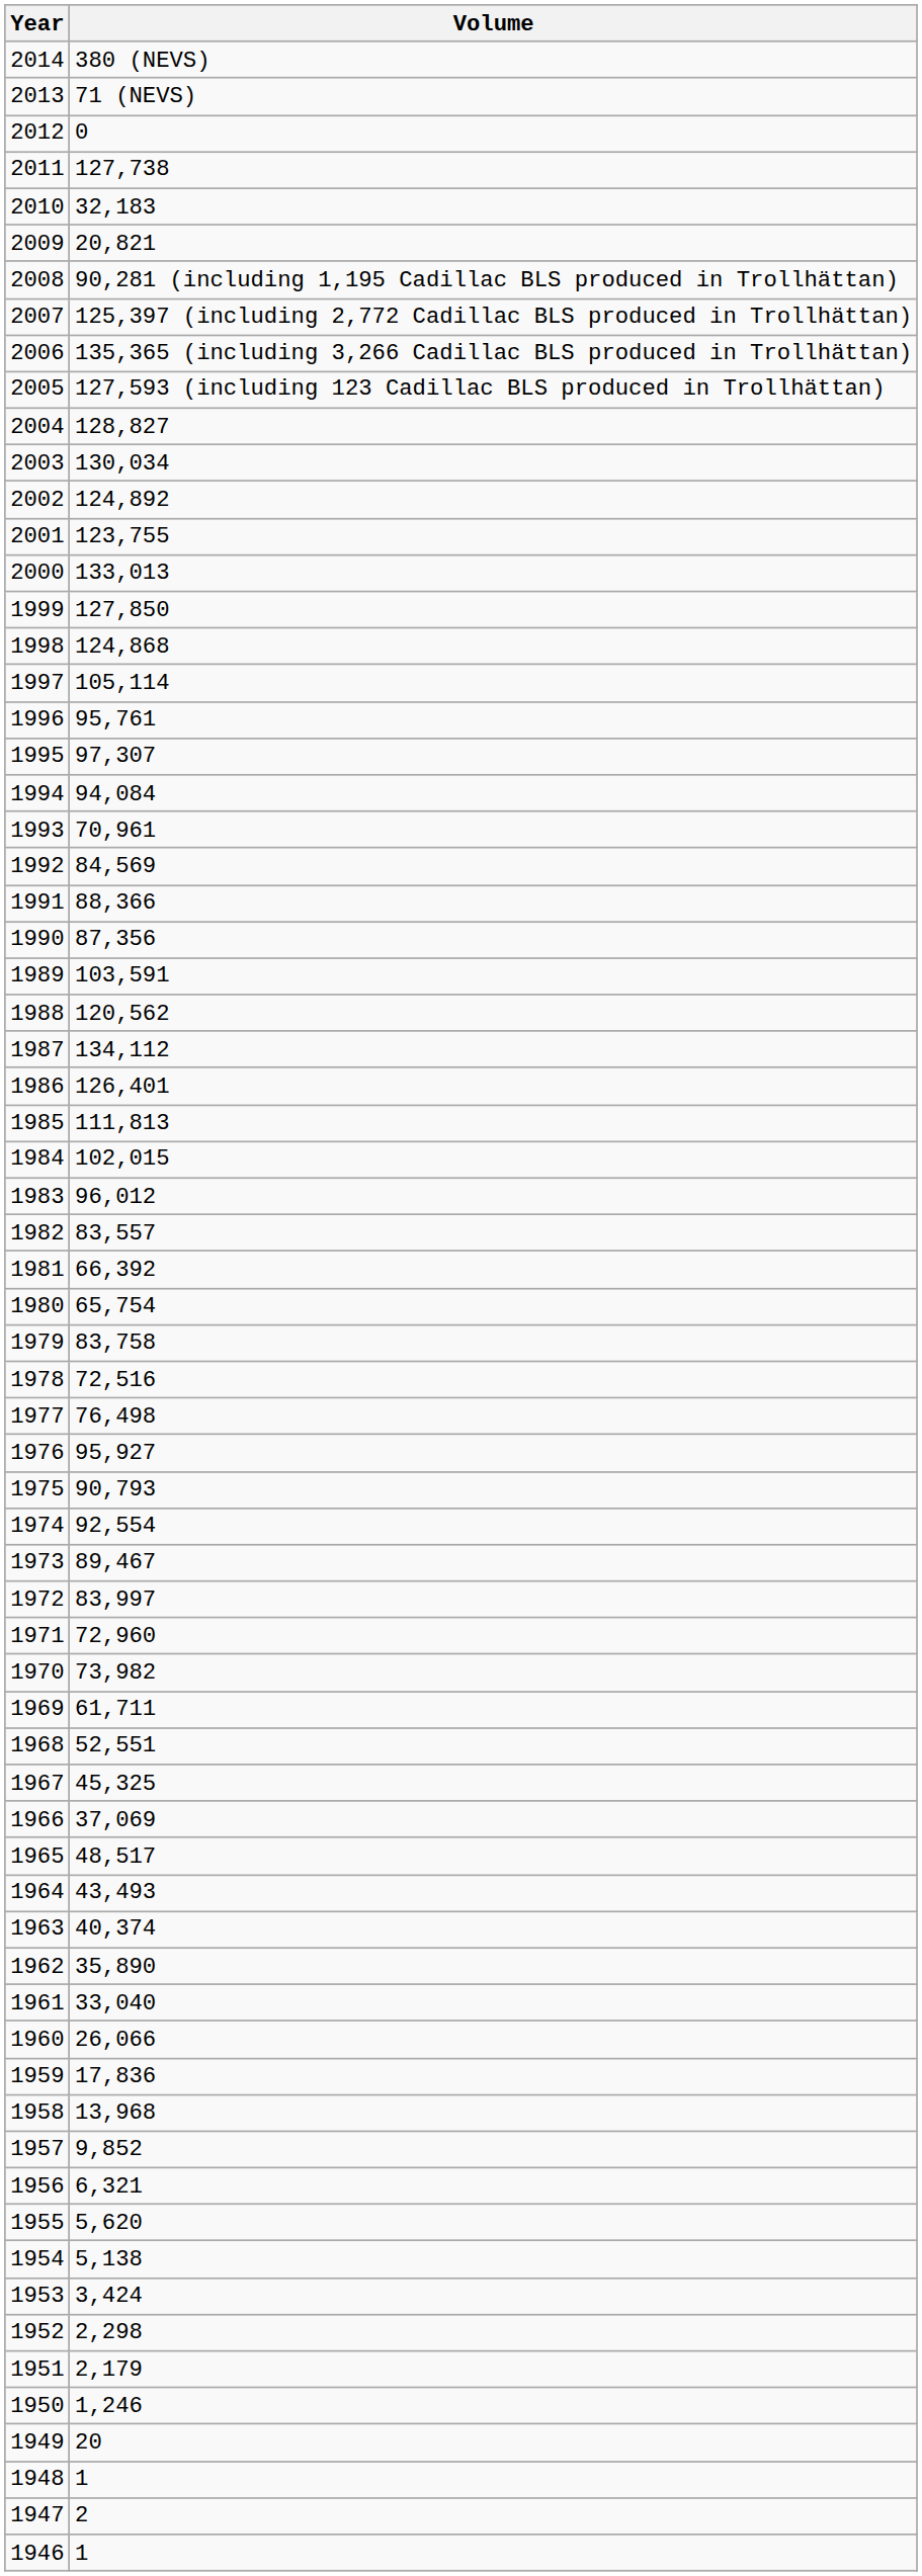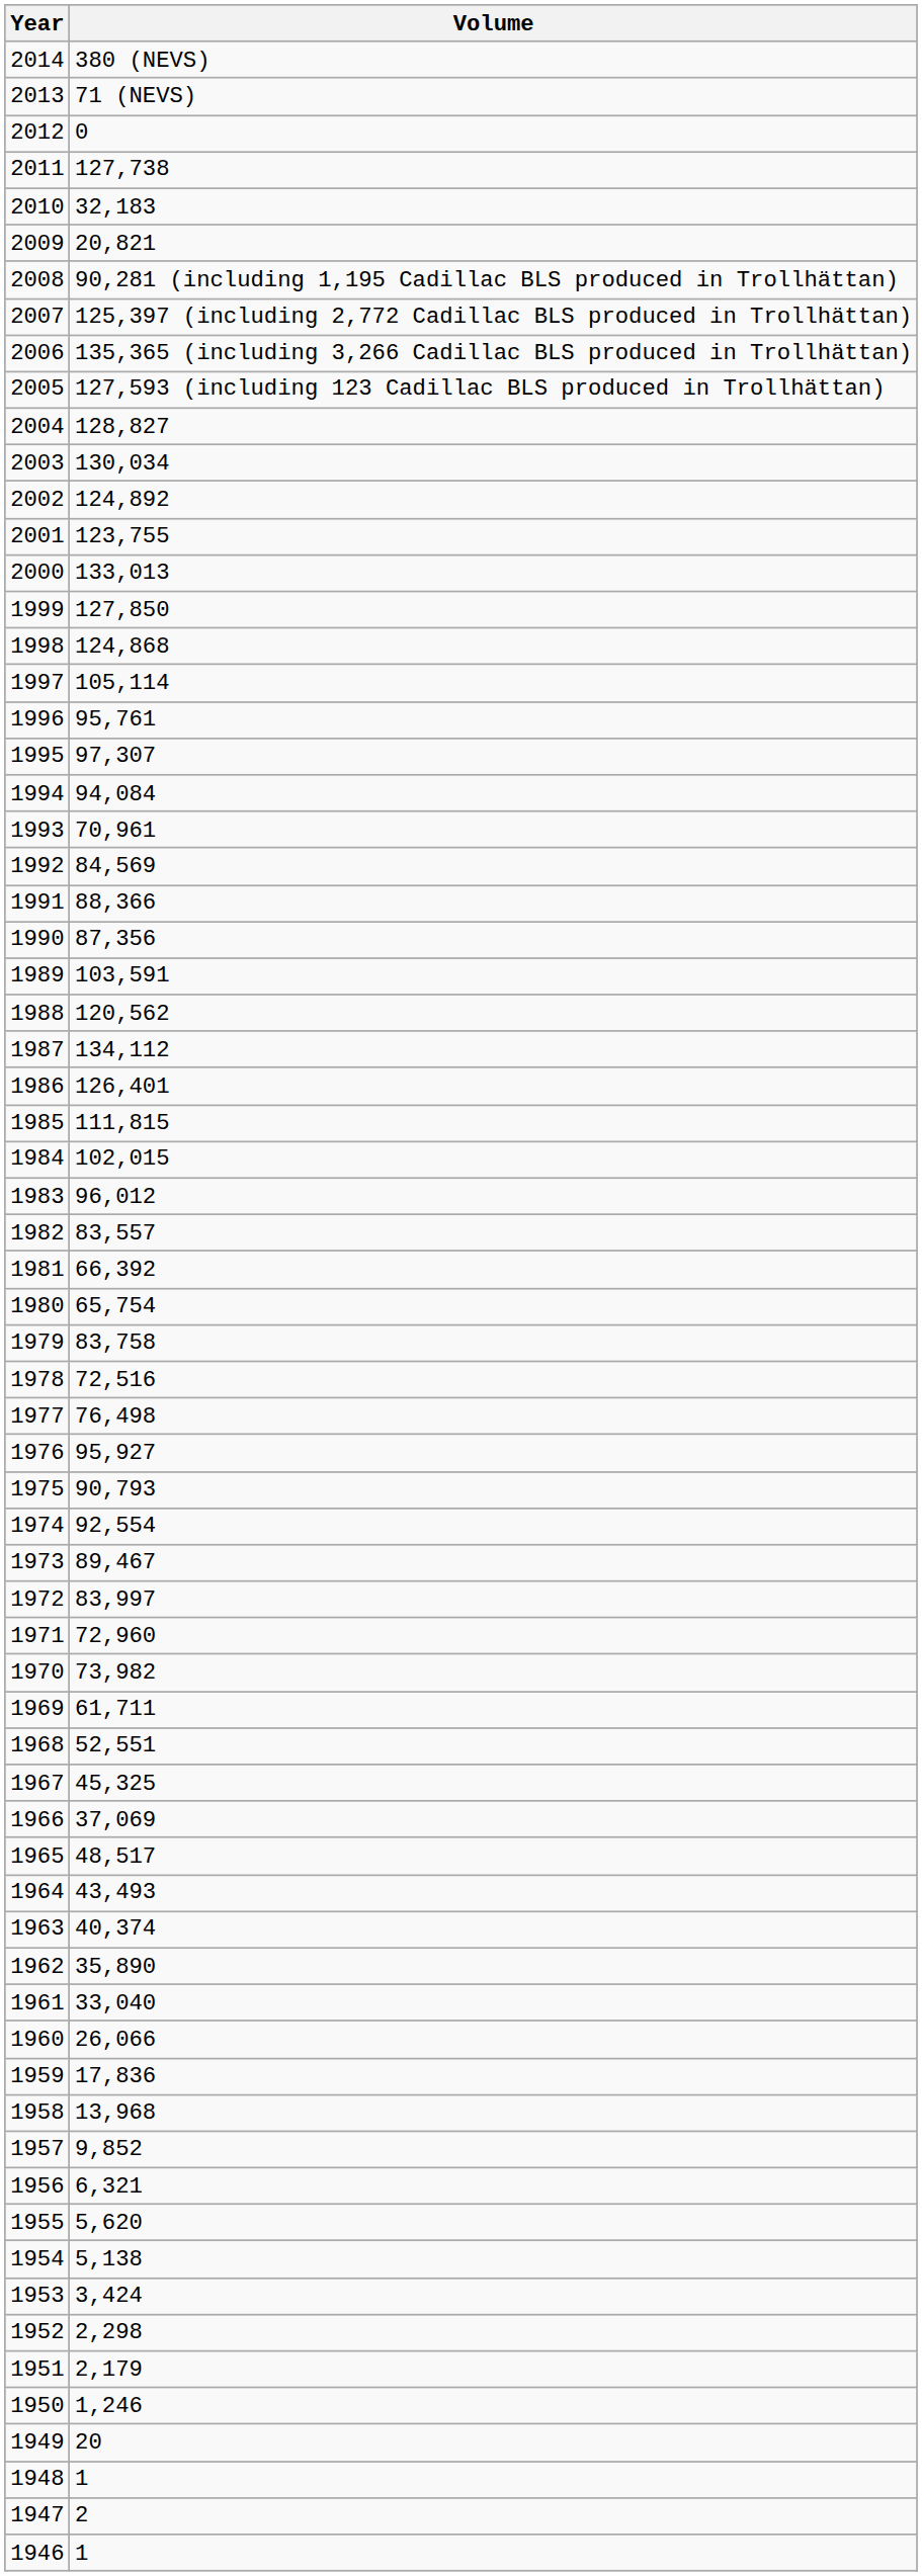1985 | Volume: 111,813 -> 111,815
